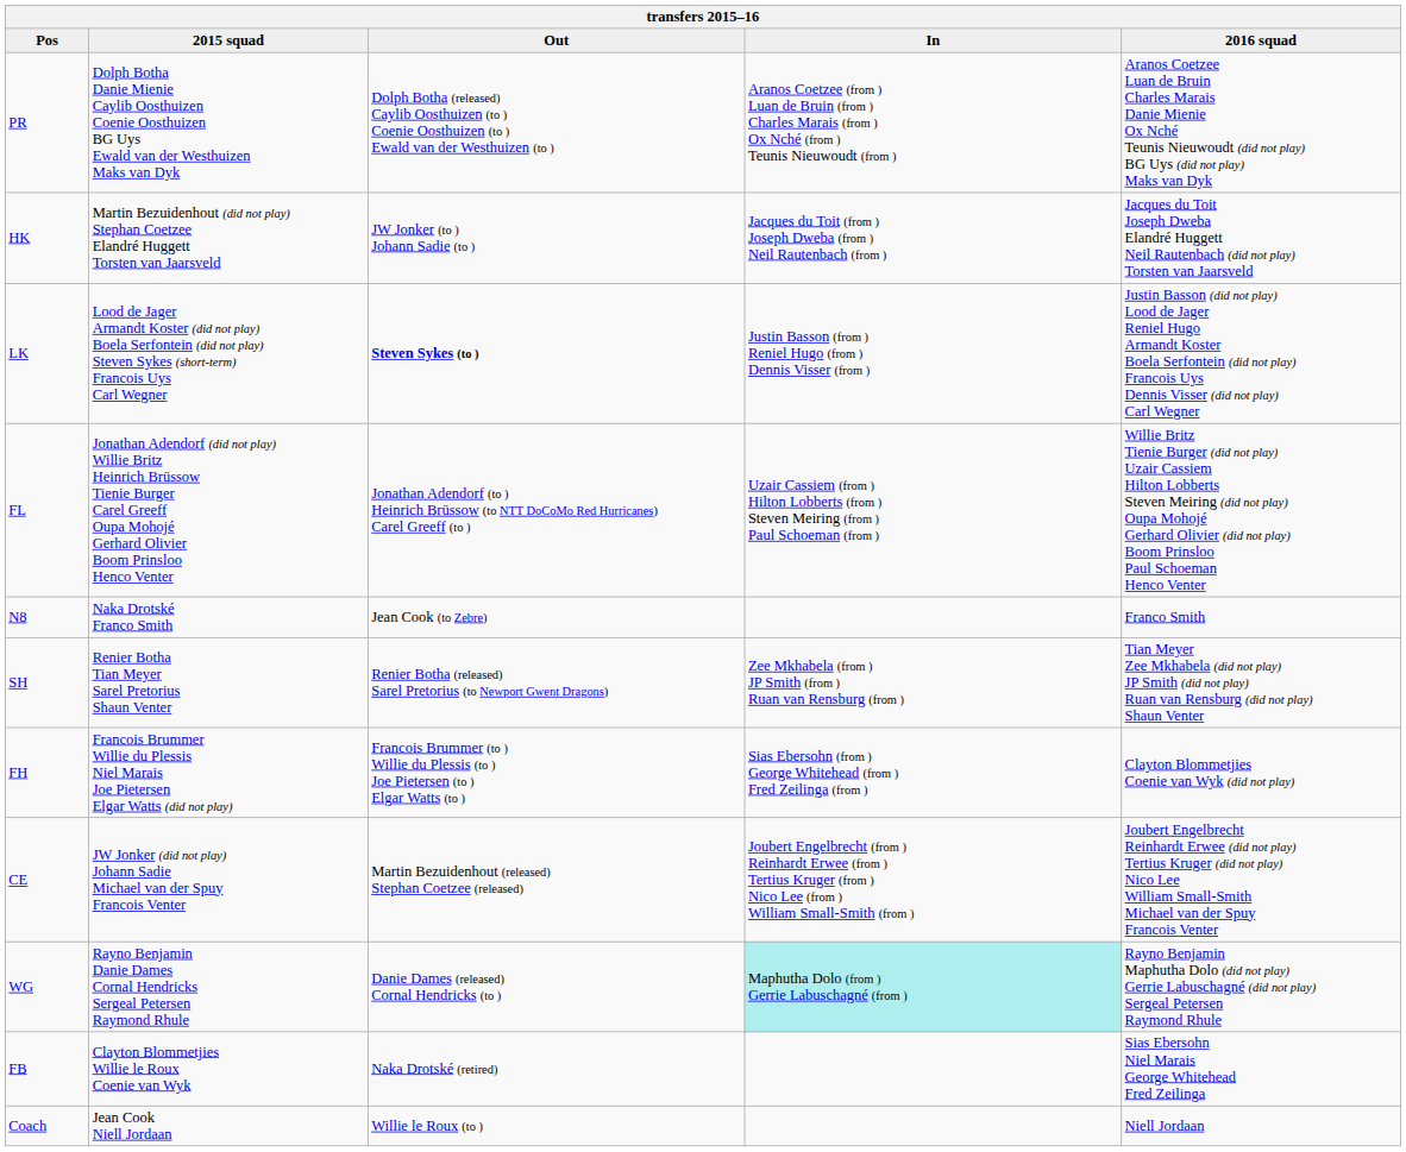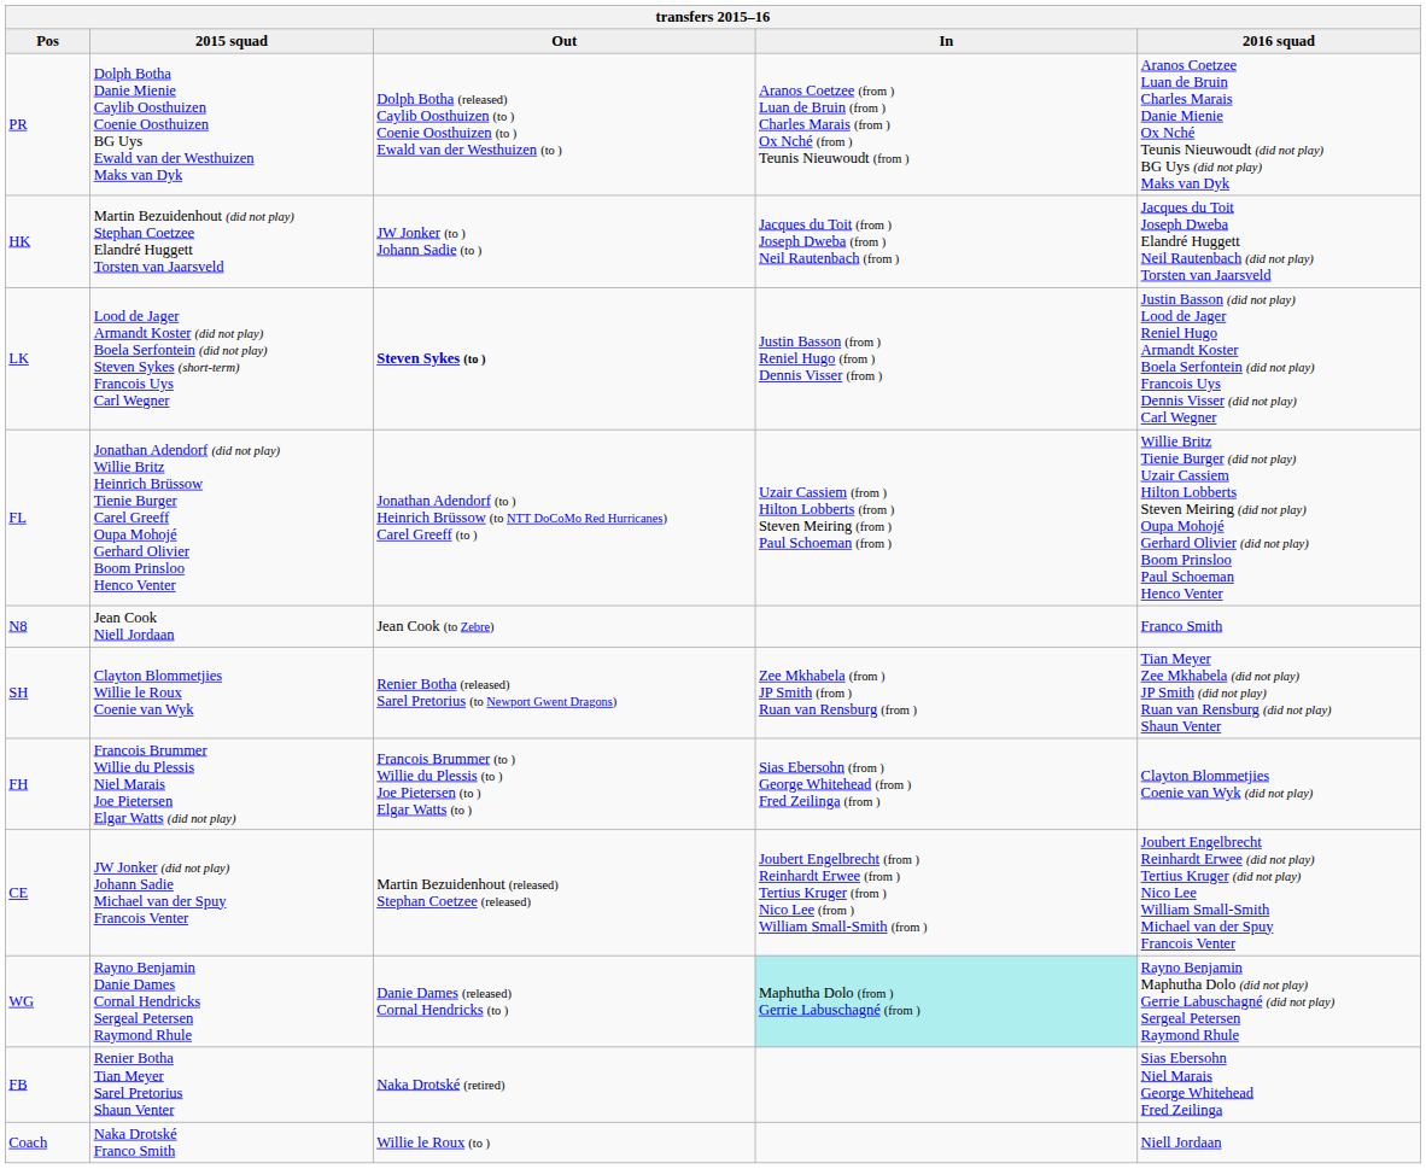N8 | 2015 squad: Naka Drotské Franco Smith -> Jean Cook Niell Jordaan
SH | 2015 squad: Renier Botha Tian Meyer Sarel Pretorius Shaun Venter -> Clayton Blommetjies Willie le Roux Coenie van Wyk
FB | 2015 squad: Clayton Blommetjies Willie le Roux Coenie van Wyk -> Renier Botha Tian Meyer Sarel Pretorius Shaun Venter
Coach | 2015 squad: Jean Cook Niell Jordaan -> Naka Drotské Franco Smith
